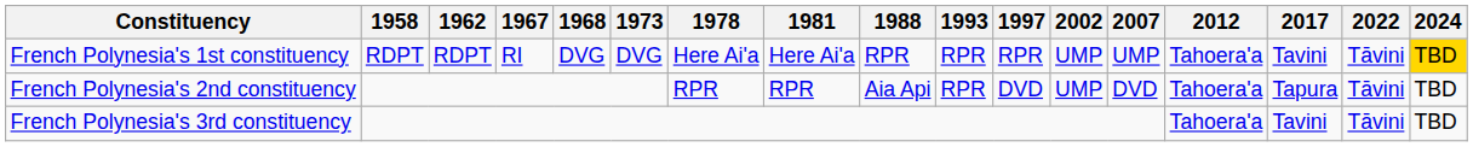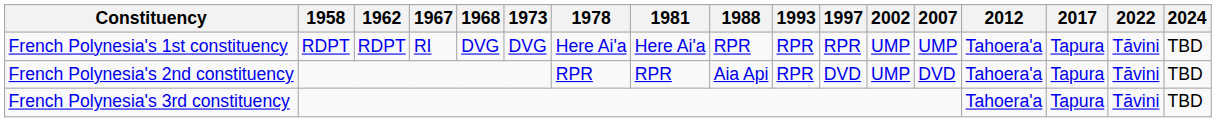French Polynesia's 1st constituency | 2017: Tavini -> Tapura
French Polynesia's 1st constituency | 2024: gold background -> no background
French Polynesia's 3rd constituency | 2017: Tavini -> Tapura
